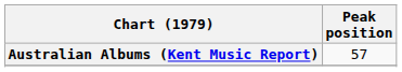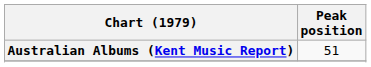Australian Albums (Kent Music Report) | Peak position: 57 -> 51
